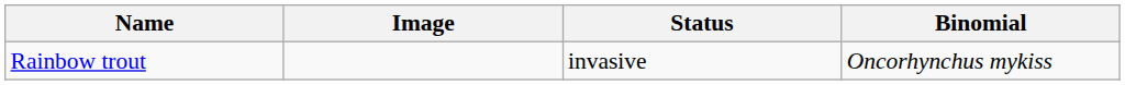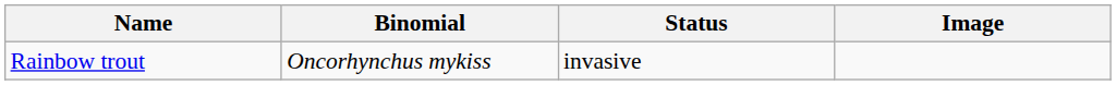columns swapped: Binomial <-> Image
